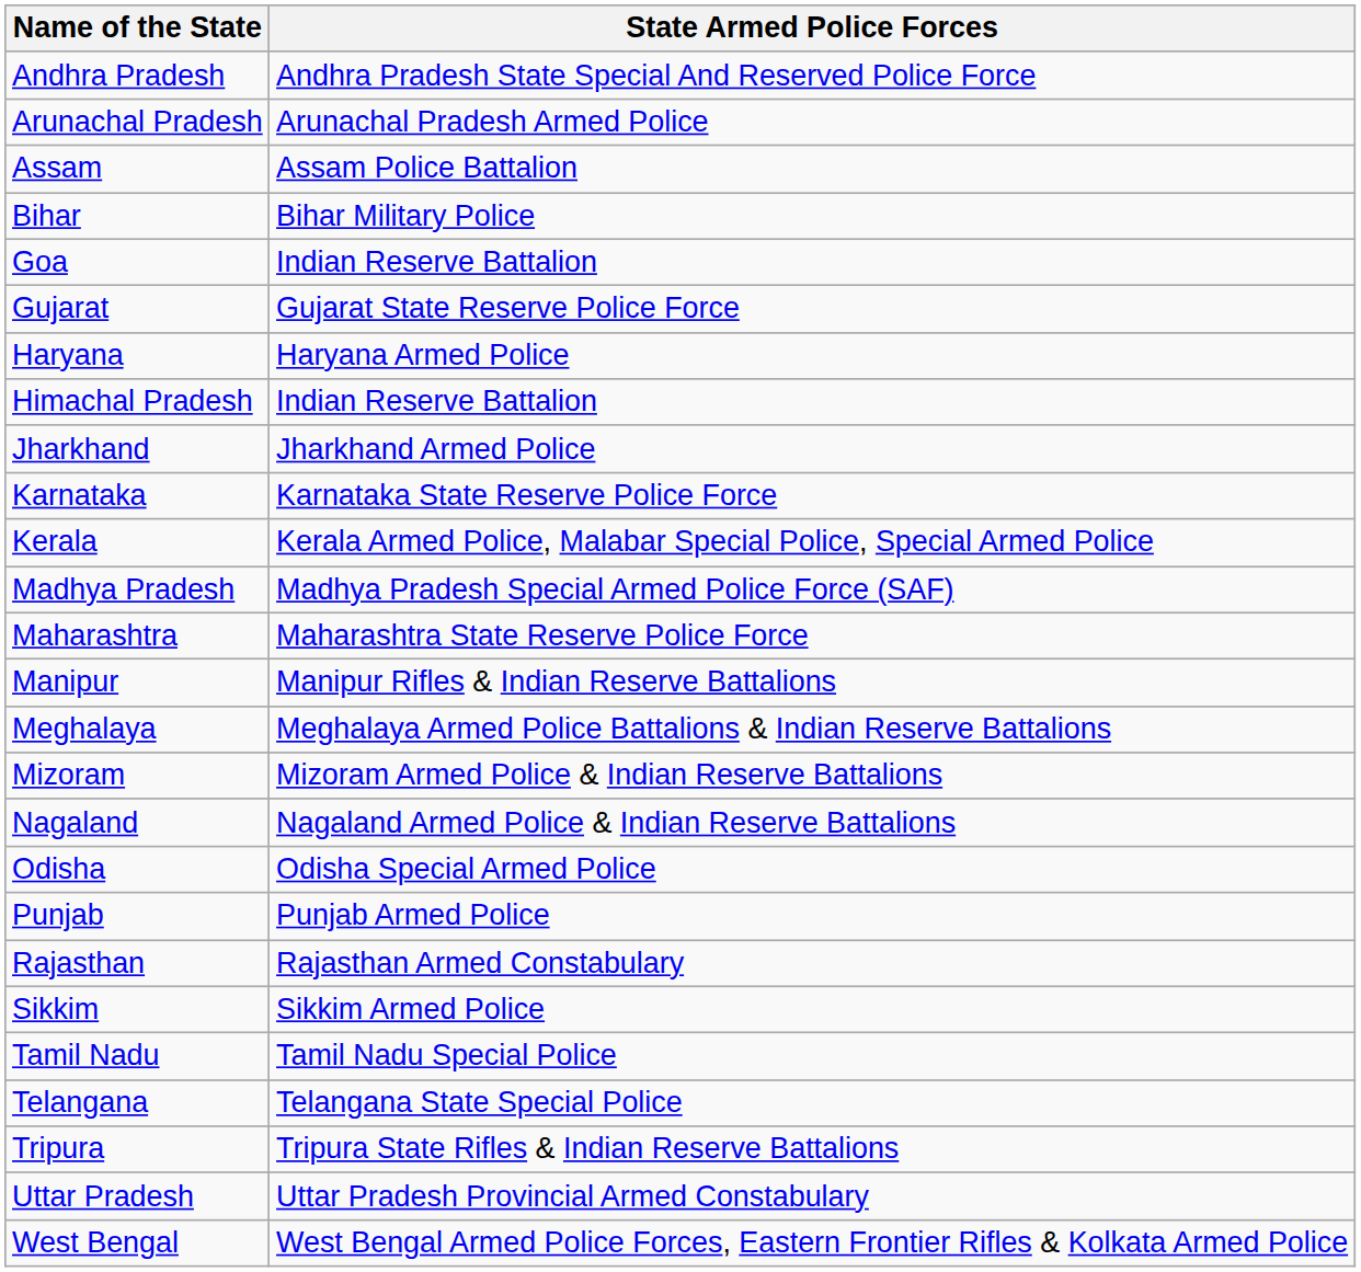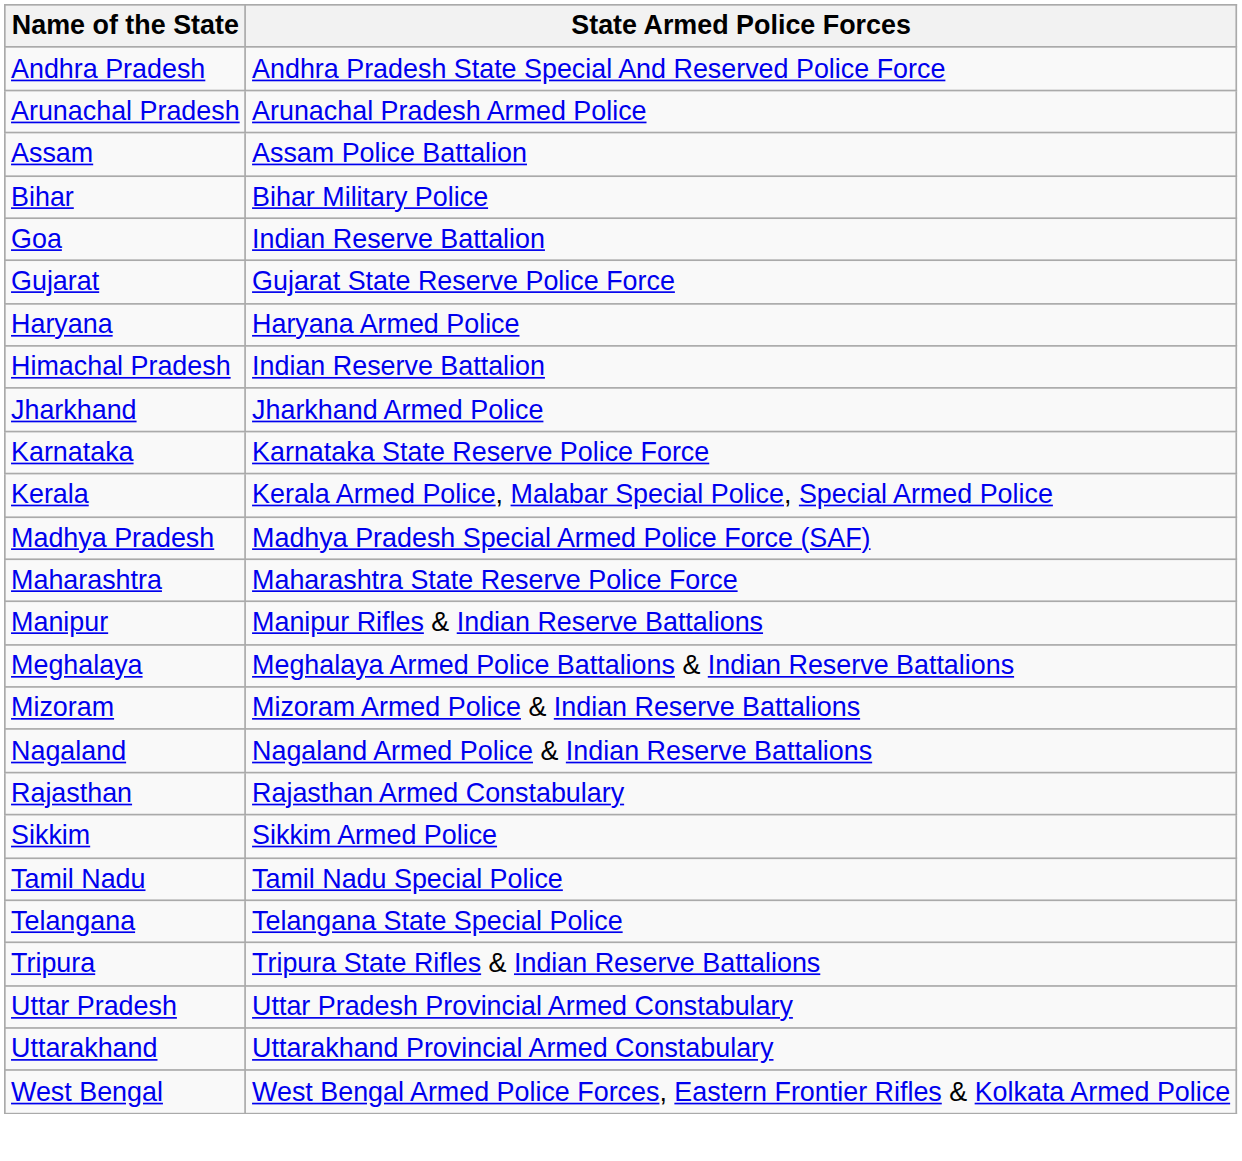- row: Odisha | Odisha Special Armed Police
- row: Punjab | Punjab Armed Police
+ row: Uttarakhand | Uttarakhand Provincial Armed Constabulary
